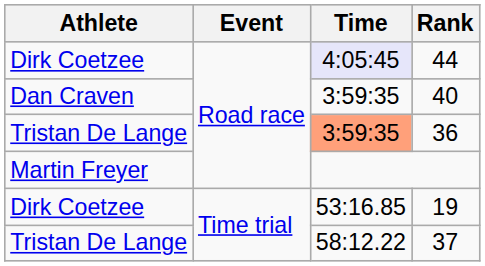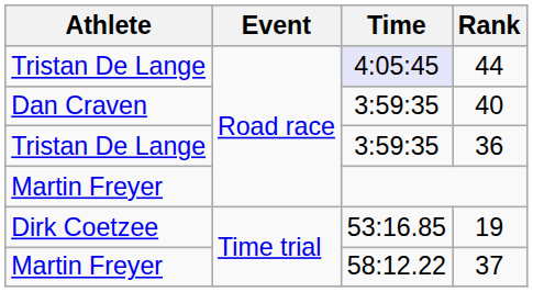44 | Athlete: Dirk Coetzee -> Tristan De Lange
36 | Time: lightsalmon background -> no background
37 | Athlete: Tristan De Lange -> Martin Freyer
